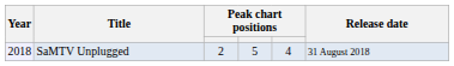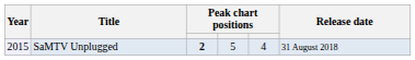SaMTV Unplugged | Year: 2018 -> 2015
SaMTV Unplugged | column 3: normal -> bold
